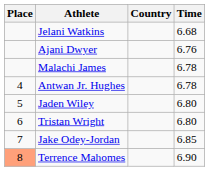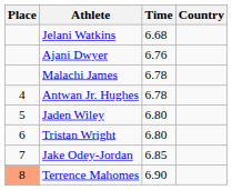columns swapped: Country <-> Time
